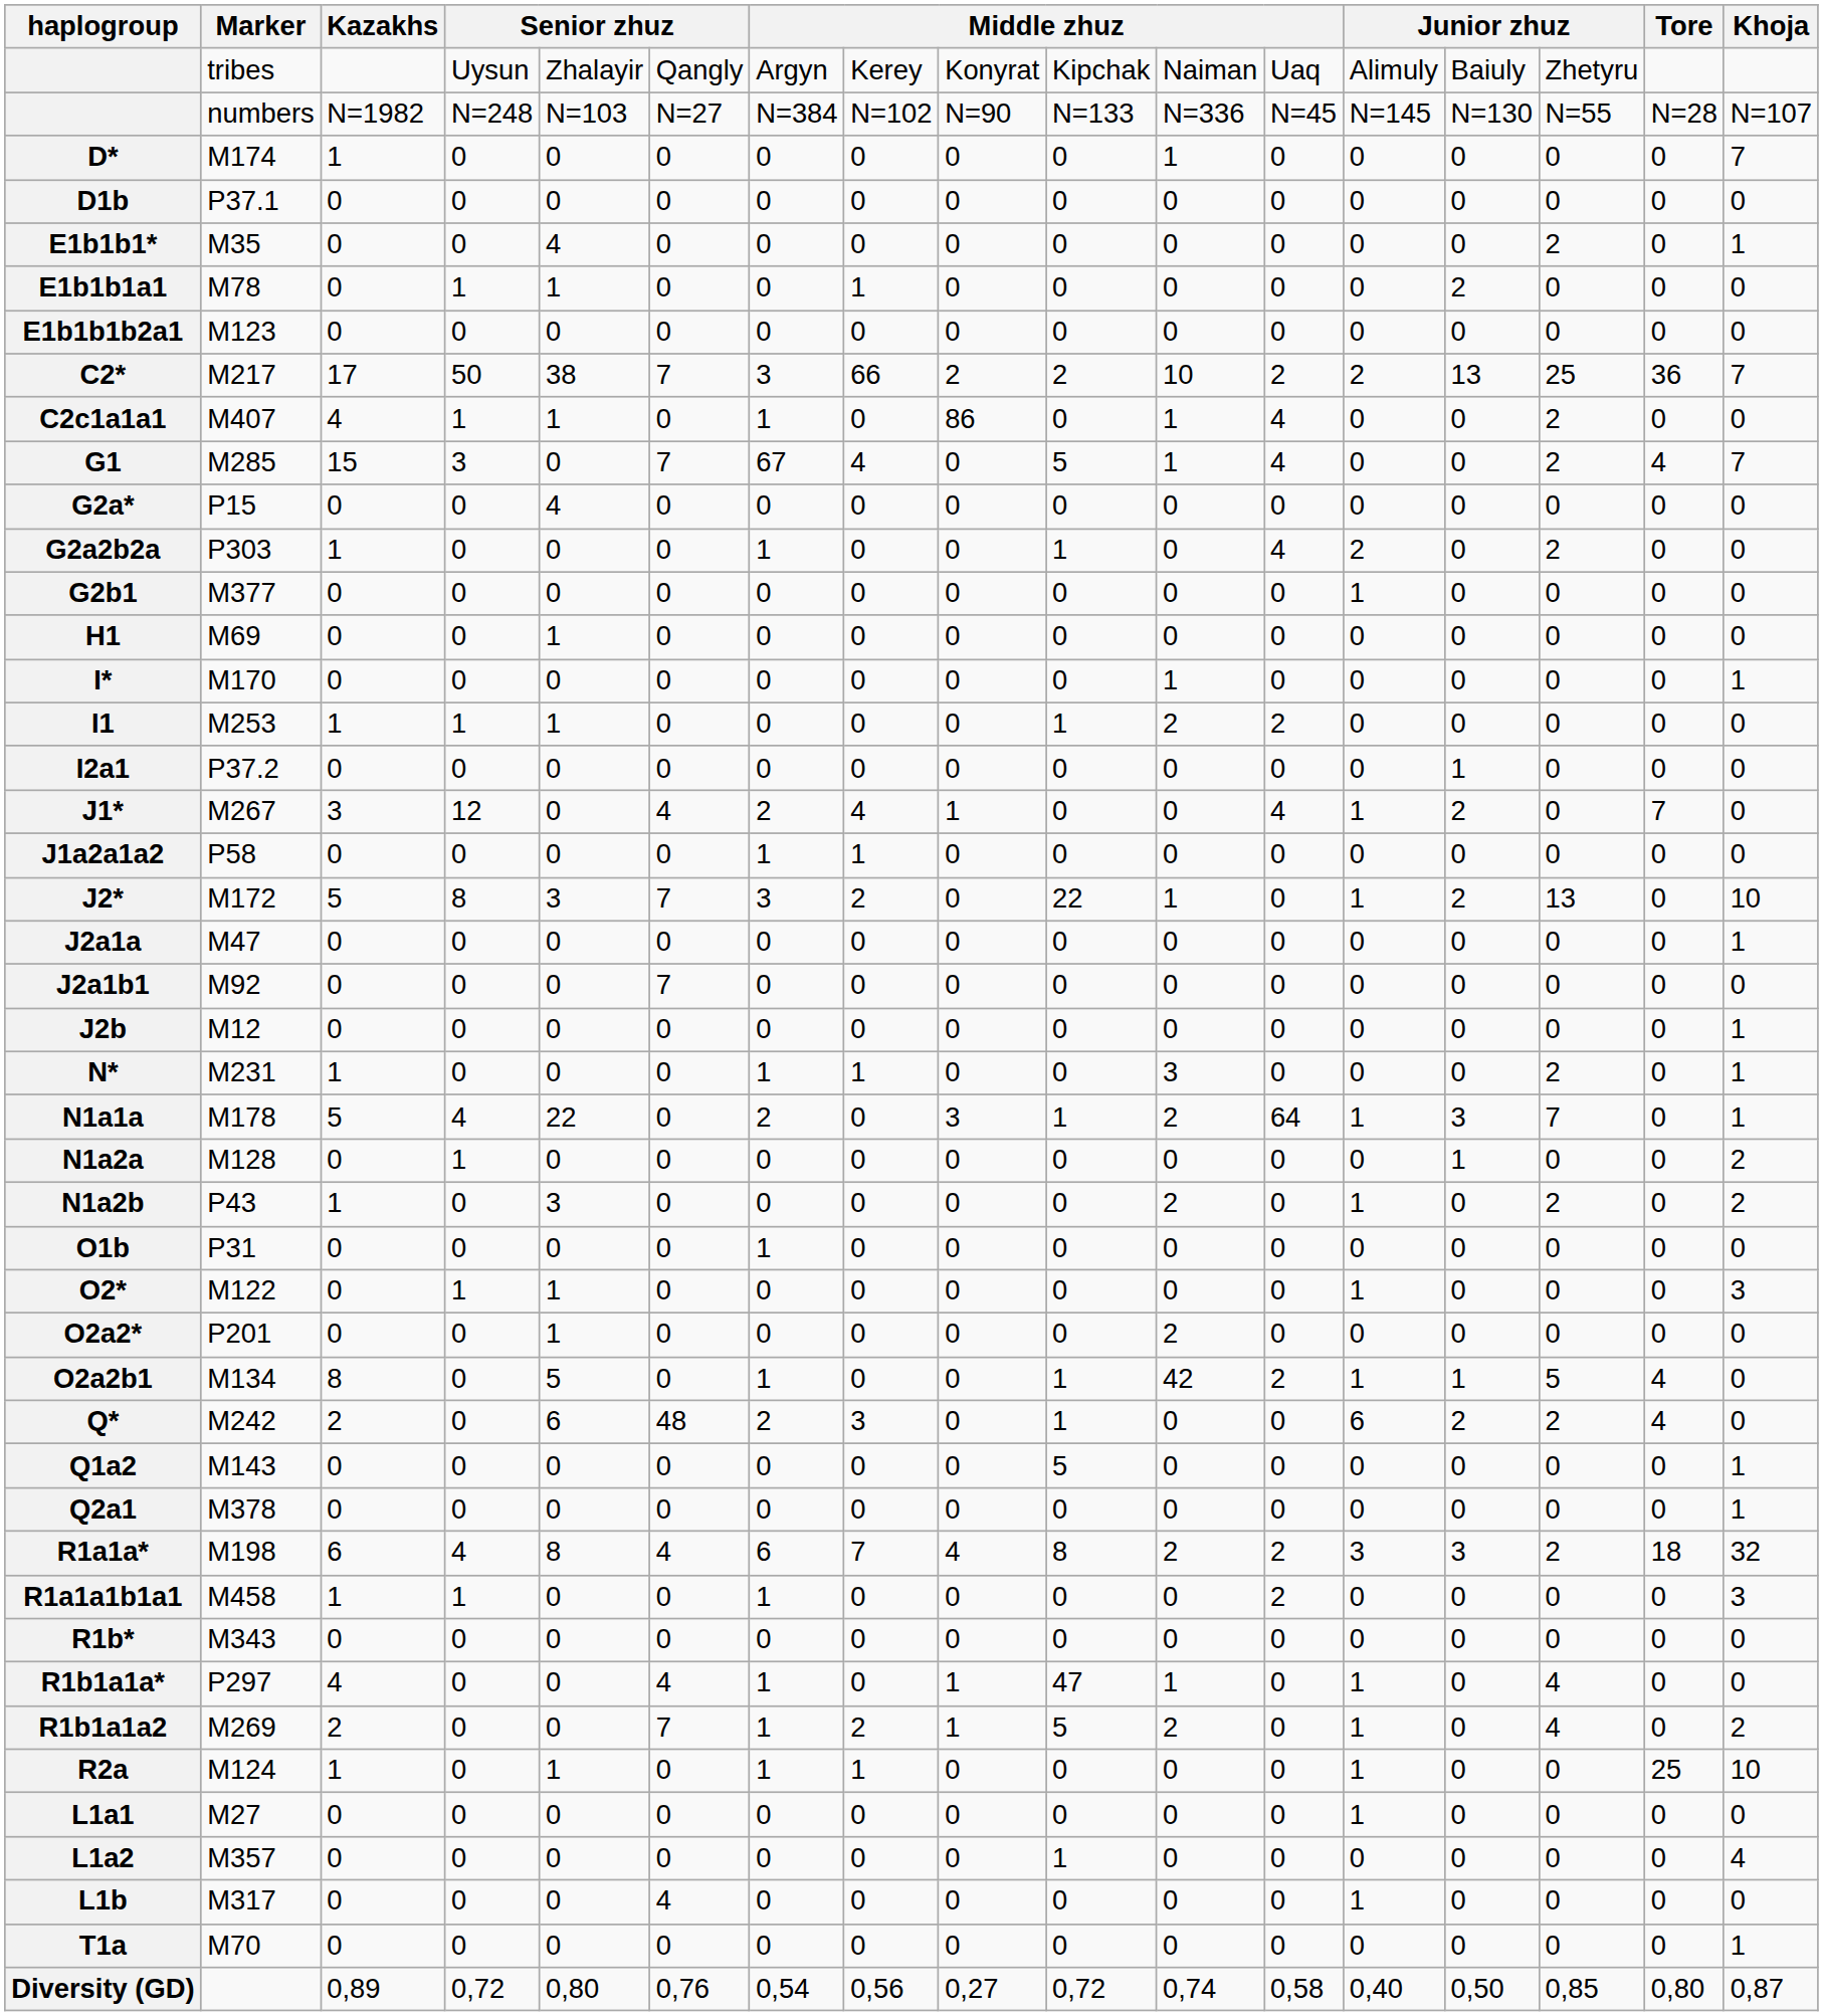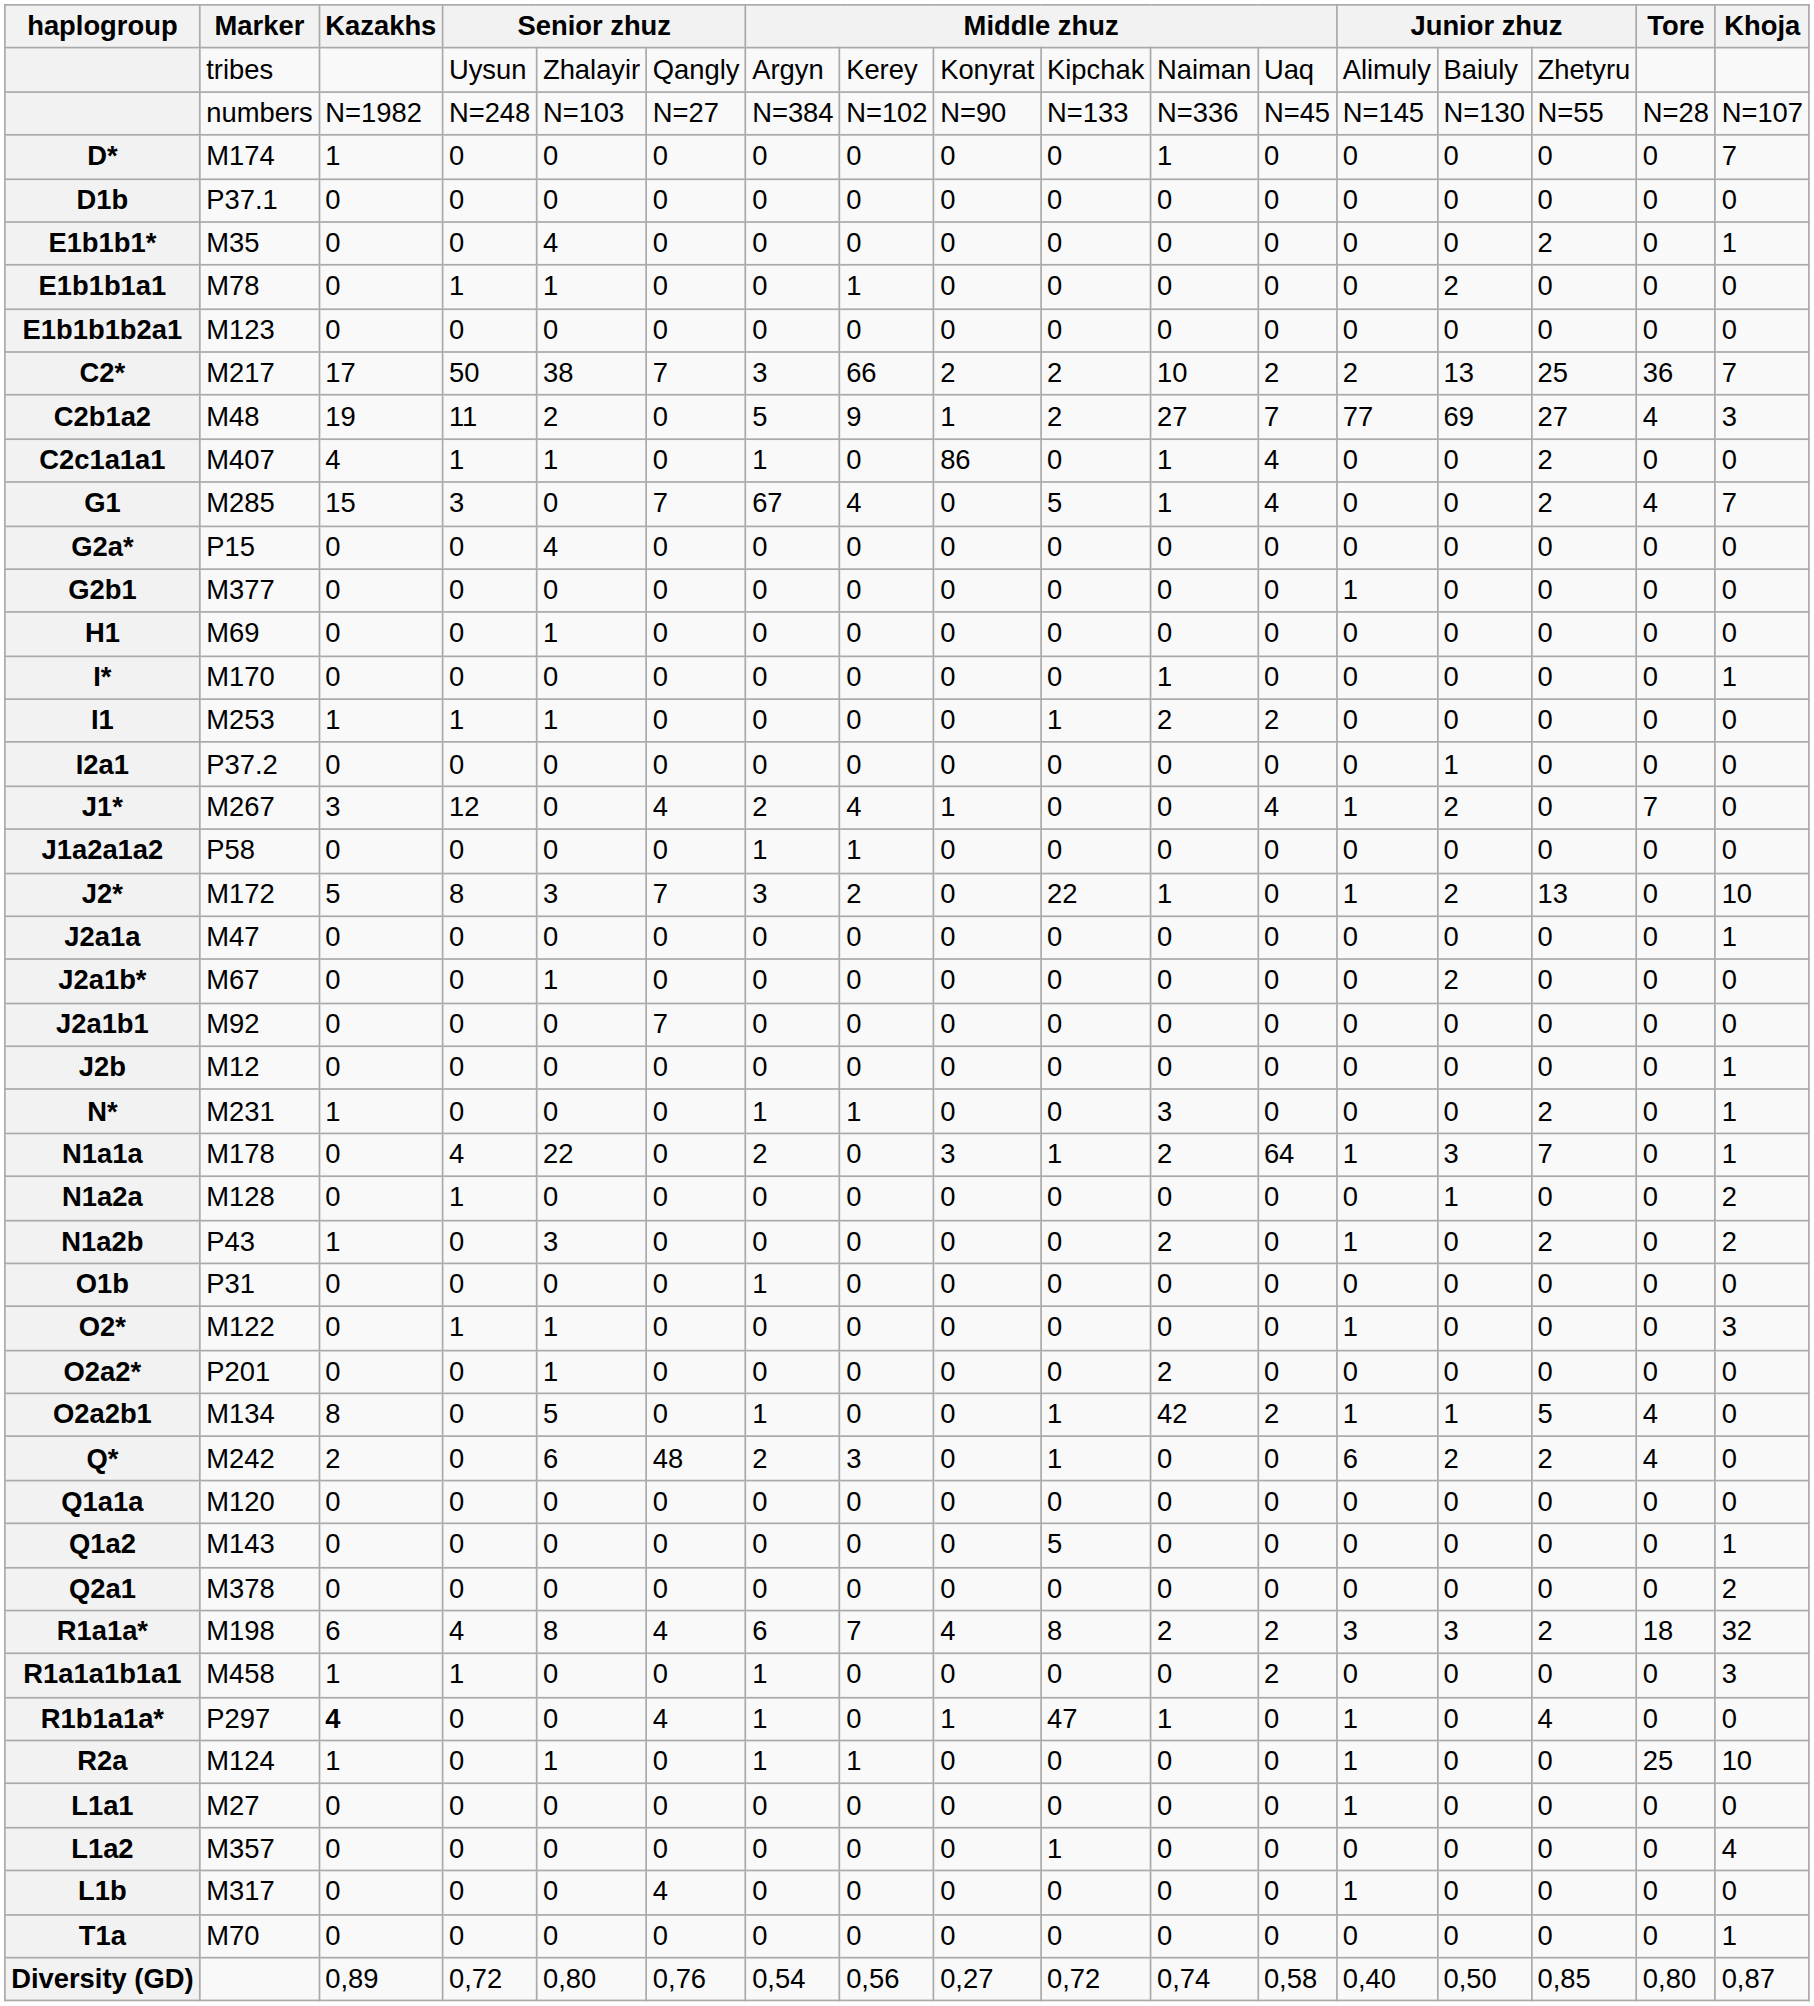+ row: C2b1a2 | M48 | 19 | 11 | 2 | 0 | 5 | 9 | 1 | 2 | 27 | 7 | 77 | 69 | 27 | 4 | 3
- row: G2a2b2a | P303 | 1 | 0 | 0 | 0 | 1 | 0 | 0 | 1 | 0 | 4 | 2 | 0 | 2 | 0 | 0
+ row: J2a1b* | M67 | 0 | 0 | 1 | 0 | 0 | 0 | 0 | 0 | 0 | 0 | 0 | 2 | 0 | 0 | 0
N1a1a | Kazakhs: 5 -> 0
+ row: Q1a1a | M120 | 0 | 0 | 0 | 0 | 0 | 0 | 0 | 0 | 0 | 0 | 0 | 0 | 0 | 0 | 0
Q2a1 | Khoja: 1 -> 2
- row: R1b* | M343 | 0 | 0 | 0 | 0 | 0 | 0 | 0 | 0 | 0 | 0 | 0 | 0 | 0 | 0 | 0
R1b1a1a* | Kazakhs: normal -> bold
- row: R1b1a1a2 | M269 | 2 | 0 | 0 | 7 | 1 | 2 | 1 | 5 | 2 | 0 | 1 | 0 | 4 | 0 | 2
